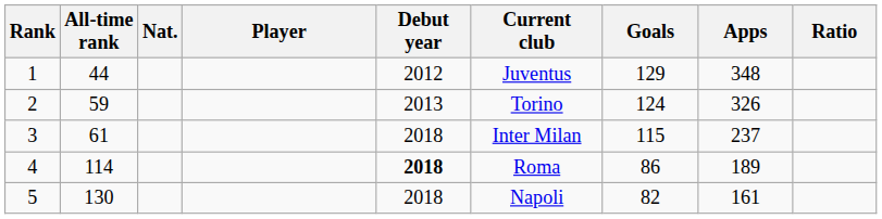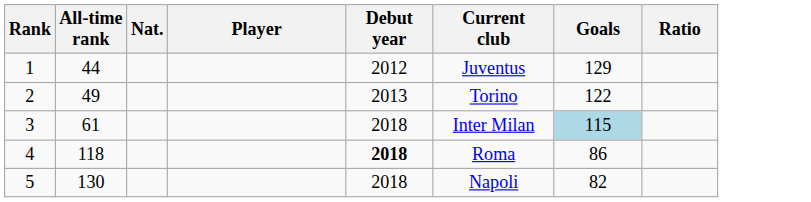- column: Apps | 348 | 326 | 237 | 189 | 161
2 | All-time rank: 59 -> 49
2 | Goals: 124 -> 122
3 | Goals: no background -> lightblue background
4 | All-time rank: 114 -> 118
